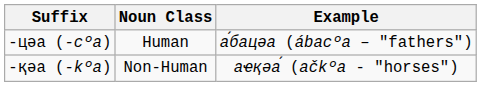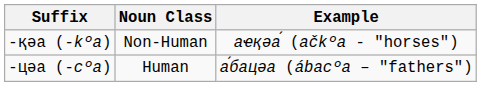rows swapped: -цәа (-cºa) <-> -қәа (-kºa)
